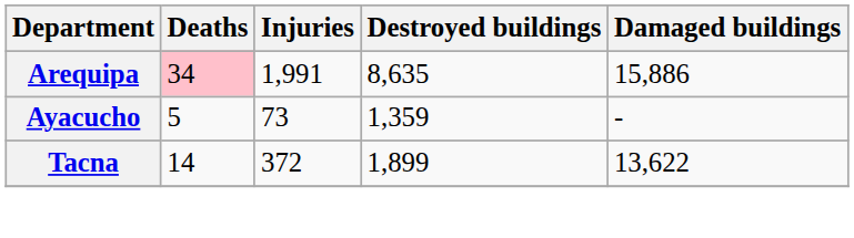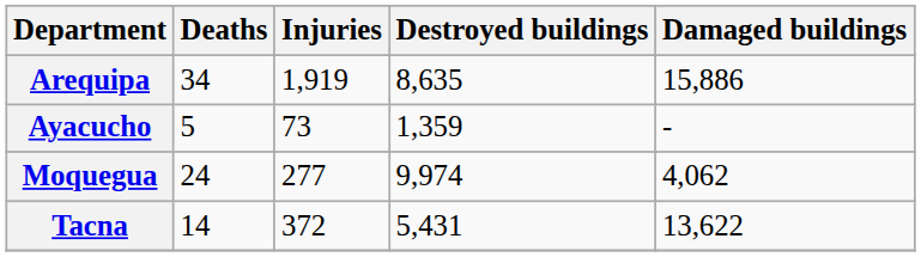Arequipa | Deaths: pink background -> no background
Arequipa | Injuries: 1,991 -> 1,919
+ row: Moquegua | 24 | 277 | 9,974 | 4,062
Tacna | Destroyed buildings: 1,899 -> 5,431
